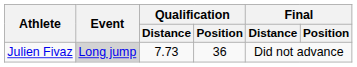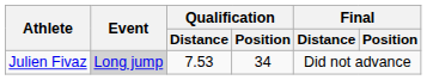Julien Fivaz | Qualification / Distance: 7.73 -> 7.53
Julien Fivaz | Qualification / Position: 36 -> 34
